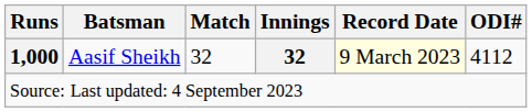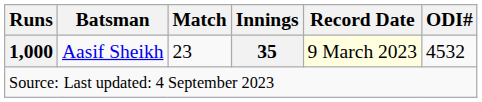1,000 | Match: 32 -> 23
1,000 | Innings: 32 -> 35
1,000 | ODI#: 4112 -> 4532
